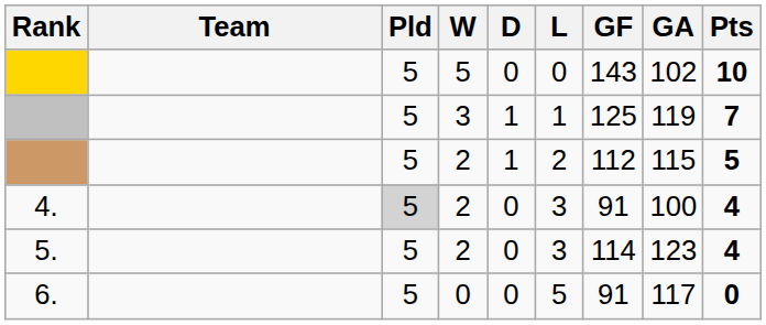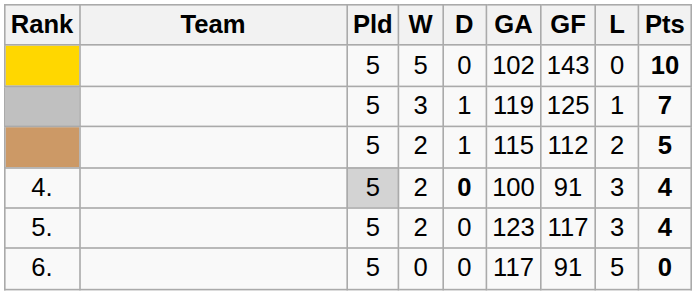columns swapped: L <-> GA
4. | D: normal -> bold
5. | GF: 114 -> 117
